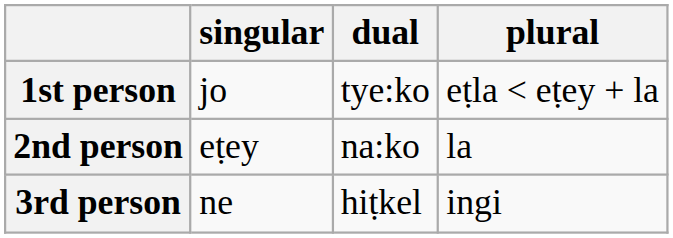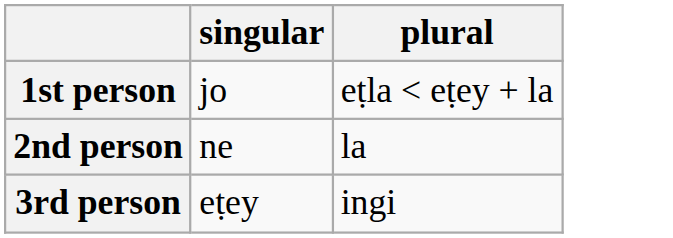- column: dual | tye:ko | na:ko | hiṭkel
2nd person | singular: eṭey -> ne
3rd person | singular: ne -> eṭey
